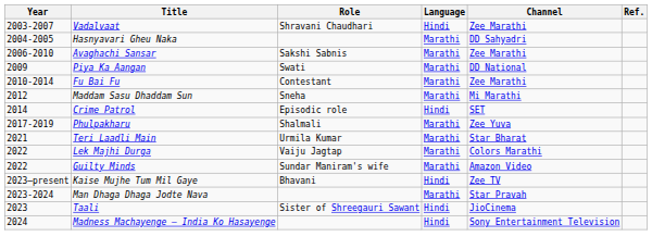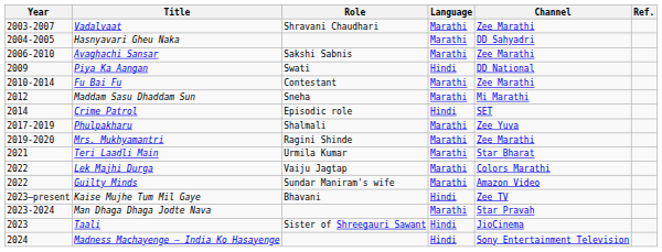Vadalvaat | Language: Hindi -> Marathi
Piya Ka Aangan | Language: Marathi -> Hindi
+ row: 2019-2020 | Mrs. Mukhyamantri | Ragini Shinde | Marathi | Zee Marathi
